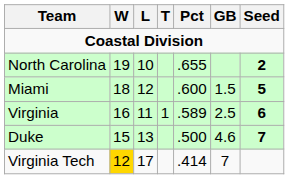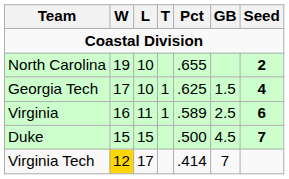+ row: Georgia Tech | 17 | 10 | 1 | .625 | 1.5 | 4
- row: Miami | 18 | 12 | .600 | 1.5 | 5
Duke | L: 13 -> 15
Duke | GB: 4.6 -> 4.5
